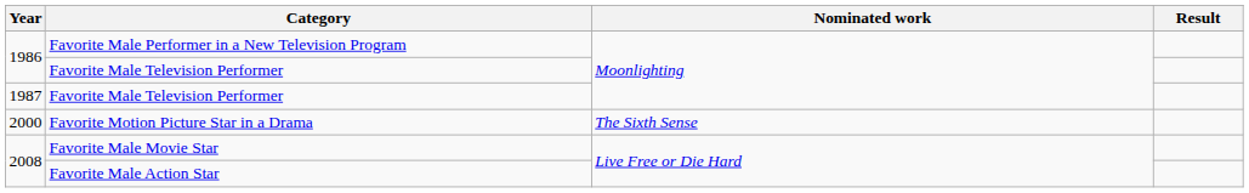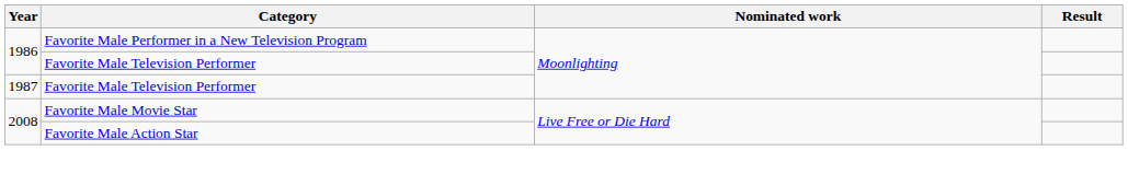- row: 2000 | Favorite Motion Picture Star in a Drama | The Sixth Sense
